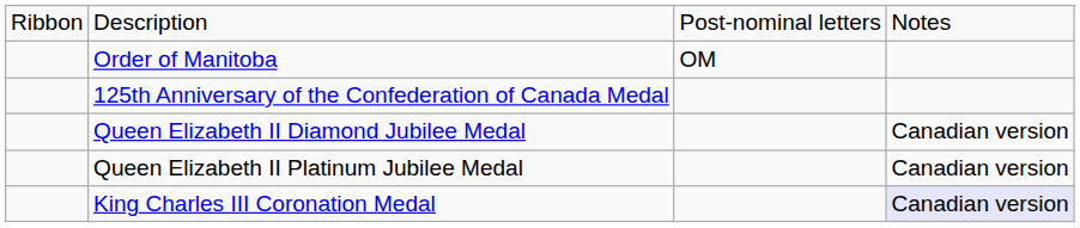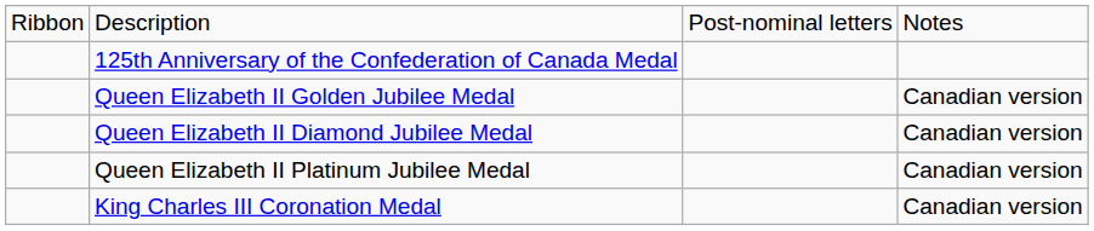- row: Order of Manitoba | OM
+ row: Queen Elizabeth II Golden Jubilee Medal | Canadian version
King Charles III Coronation Medal | column 4: lavender background -> no background
